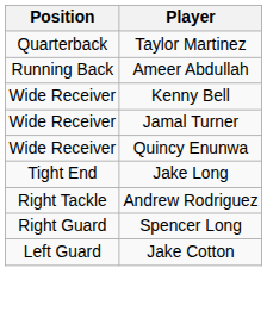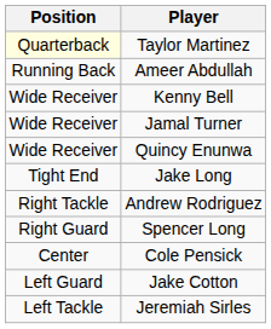Taylor Martinez | Position: no background -> lightyellow background
+ row: Center | Cole Pensick
+ row: Left Tackle | Jeremiah Sirles
